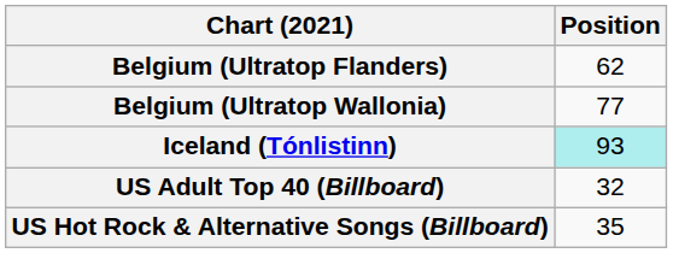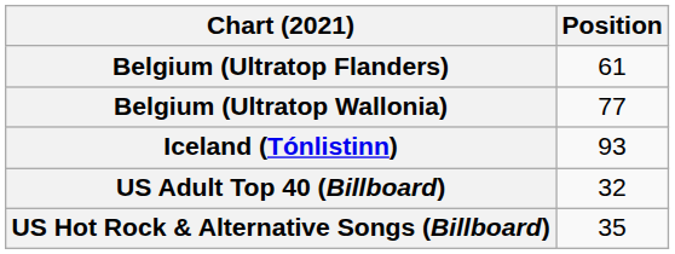Belgium (Ultratop Flanders) | Position: 62 -> 61
Iceland (Tónlistinn) | Position: paleturquoise background -> no background
